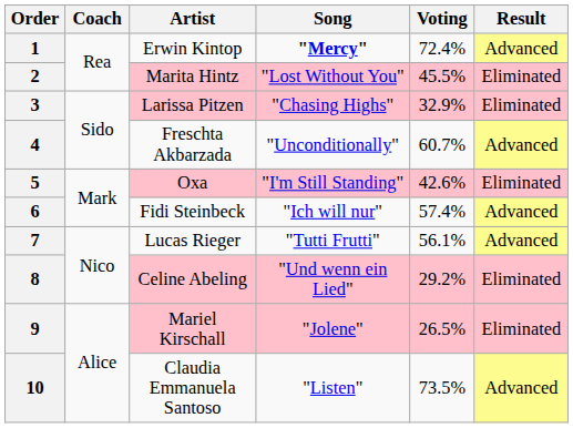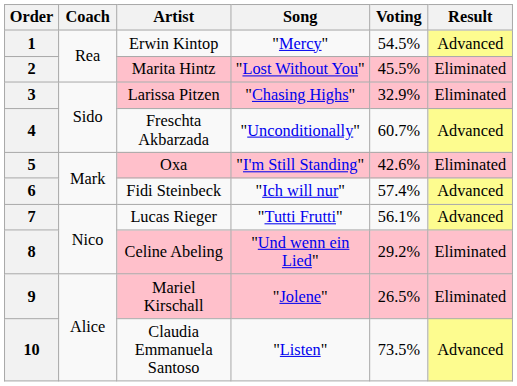1 | Song: bold -> normal
1 | Voting: 72.4% -> 54.5%
